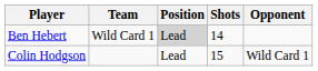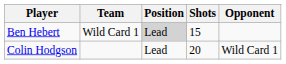Ben Hebert | Shots: 14 -> 15
Colin Hodgson | Shots: 15 -> 20
